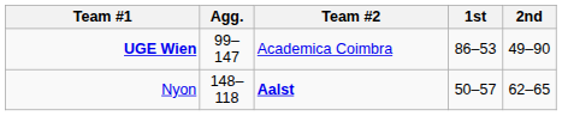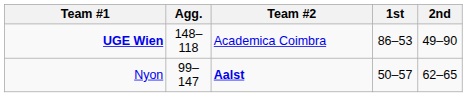UGE Wien | Agg.: 99–147 -> 148–118
Nyon | Agg.: 148–118 -> 99–147
